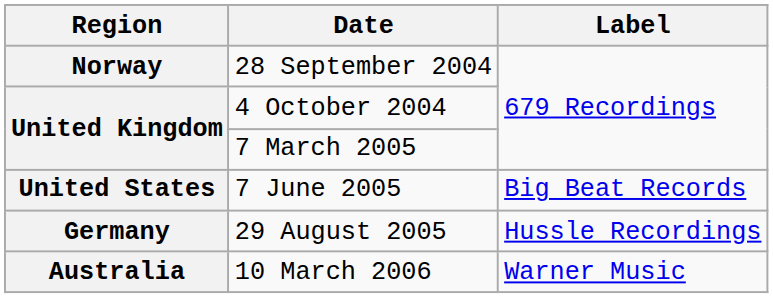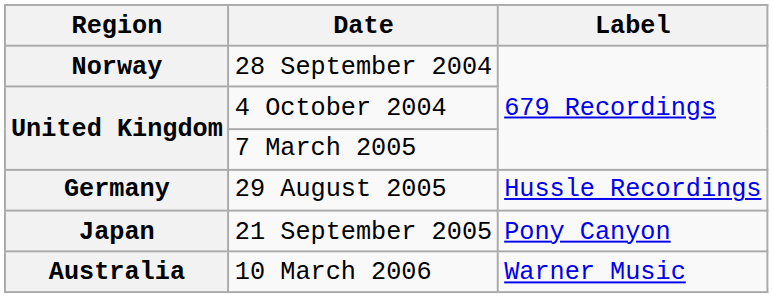- row: United States | 7 June 2005 | Big Beat Records
+ row: Japan | 21 September 2005 | Pony Canyon
